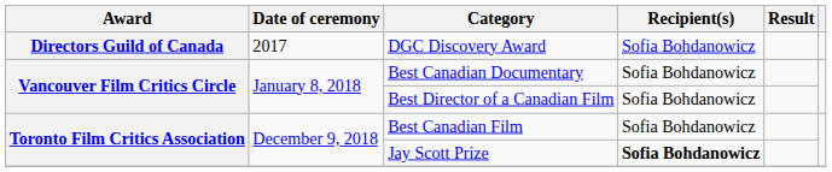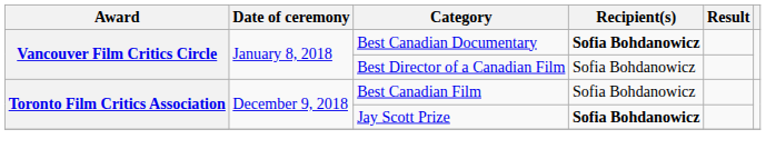- row: Directors Guild of Canada | 2017 | DGC Discovery Award | Sofia Bohdanowicz
Best Canadian Documentary | Recipient(s): normal -> bold
